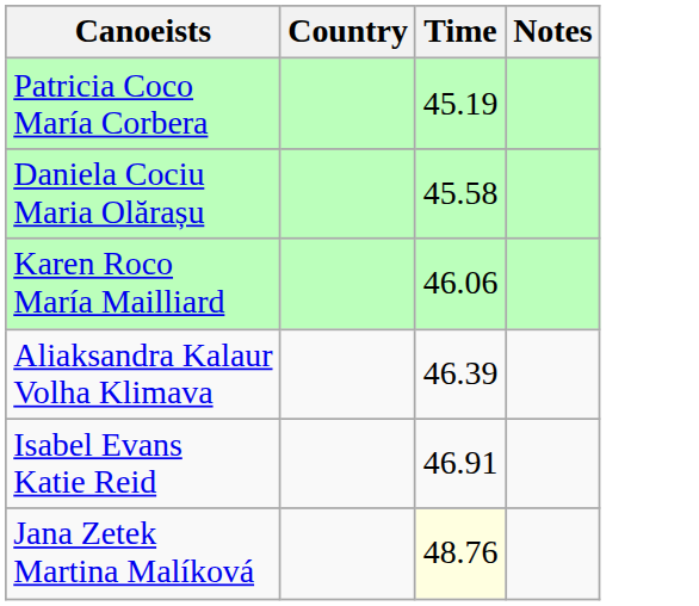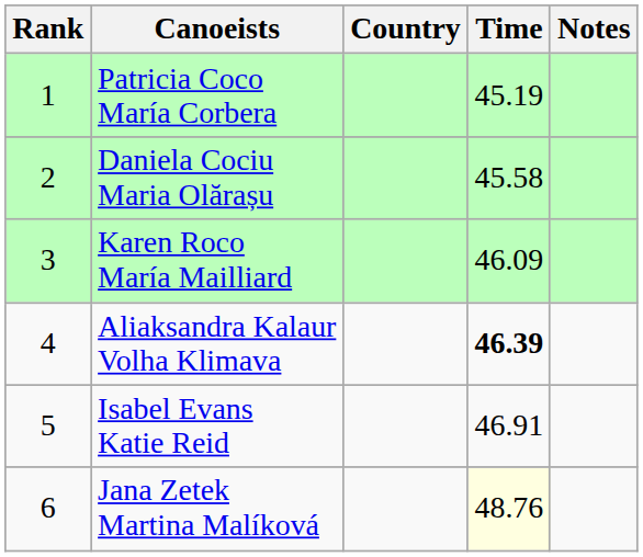+ column: Rank | 1 | 2 | 3 | 4 | 5 | 6
Karen Roco María Mailliard | Time: 46.06 -> 46.09
Aliaksandra Kalaur Volha Klimava | Time: normal -> bold
